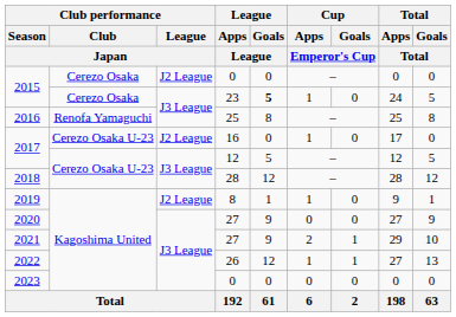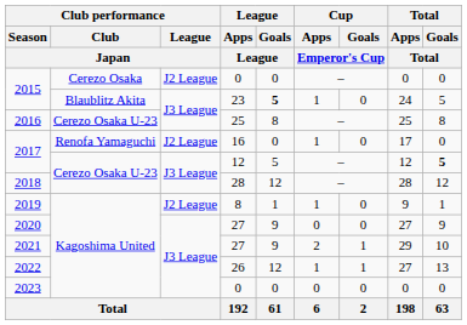2015 / 23 | Club performance / Club / Japan: Cerezo Osaka -> Blaublitz Akita
2016 | Club performance / Club / Japan: Renofa Yamaguchi -> Cerezo Osaka U-23
2017 / 16 | Club performance / Club / Japan: Cerezo Osaka U-23 -> Renofa Yamaguchi
2017 / 12 | Total / Goals / Total: normal -> bold
